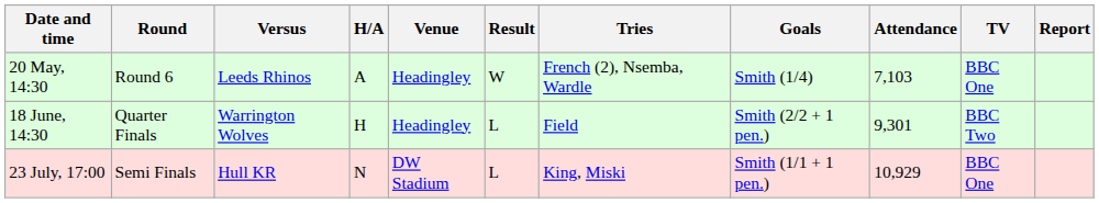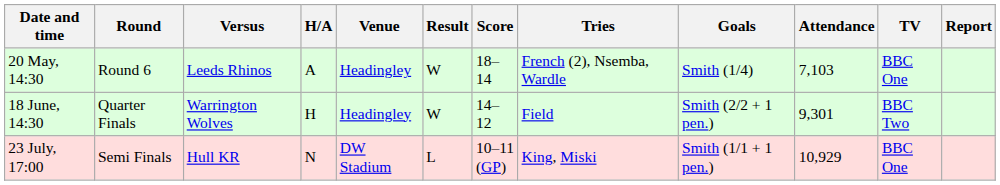+ column: Score | 18–14 | 14–12 | 10–11 (GP)
18 June, 14:30 | Result: L -> W
